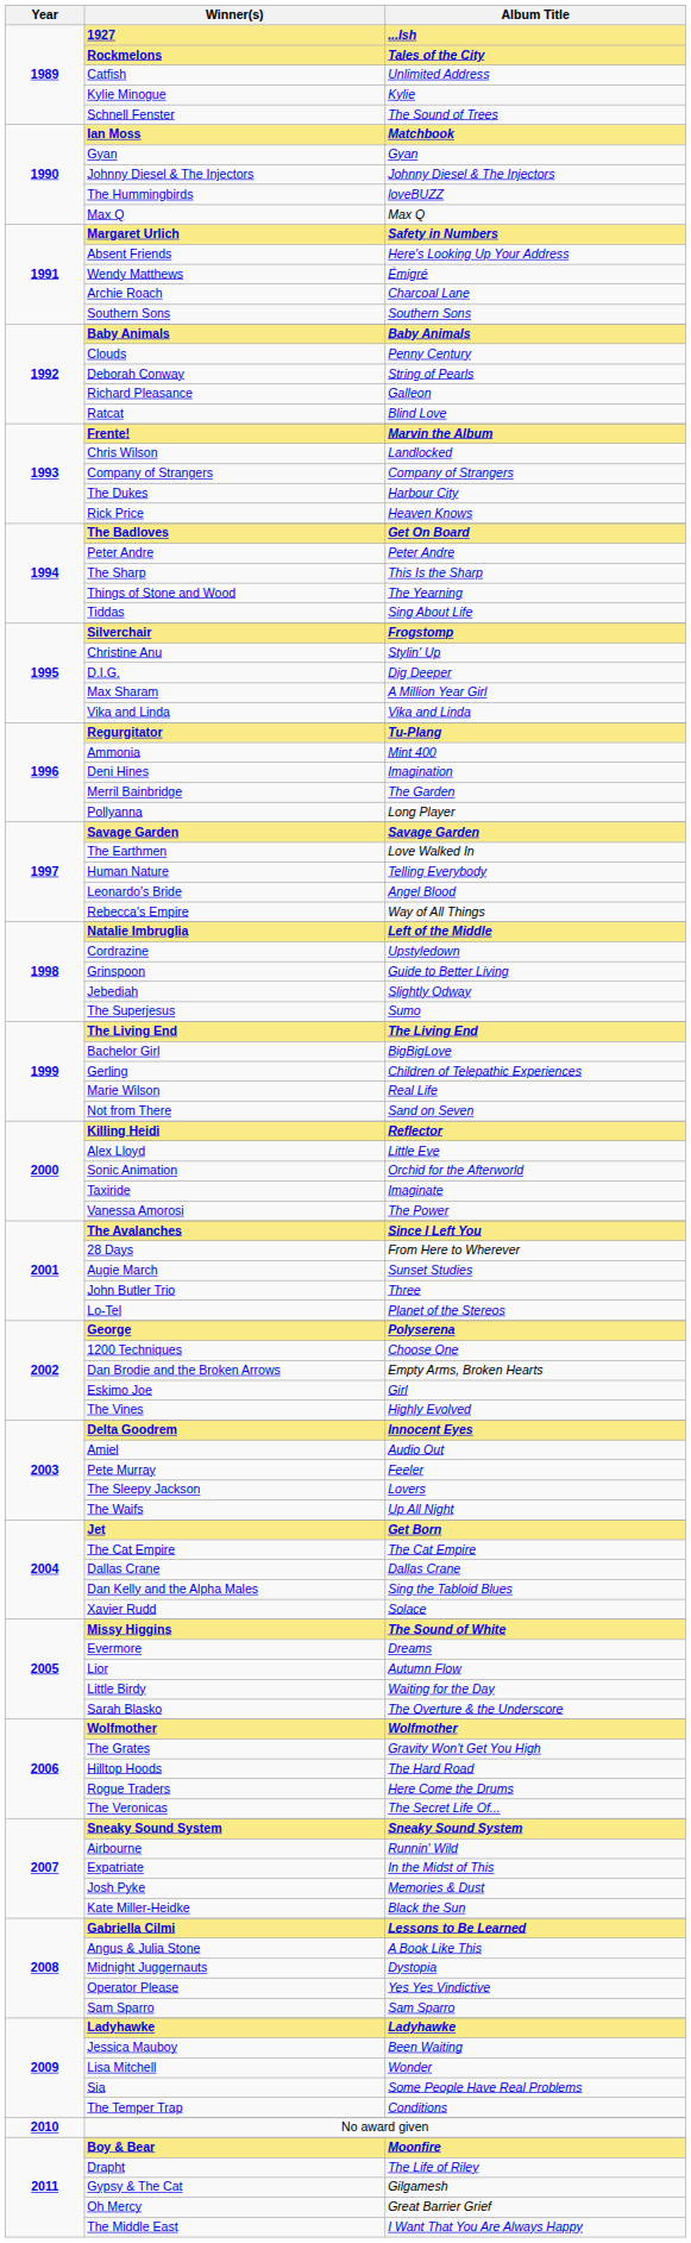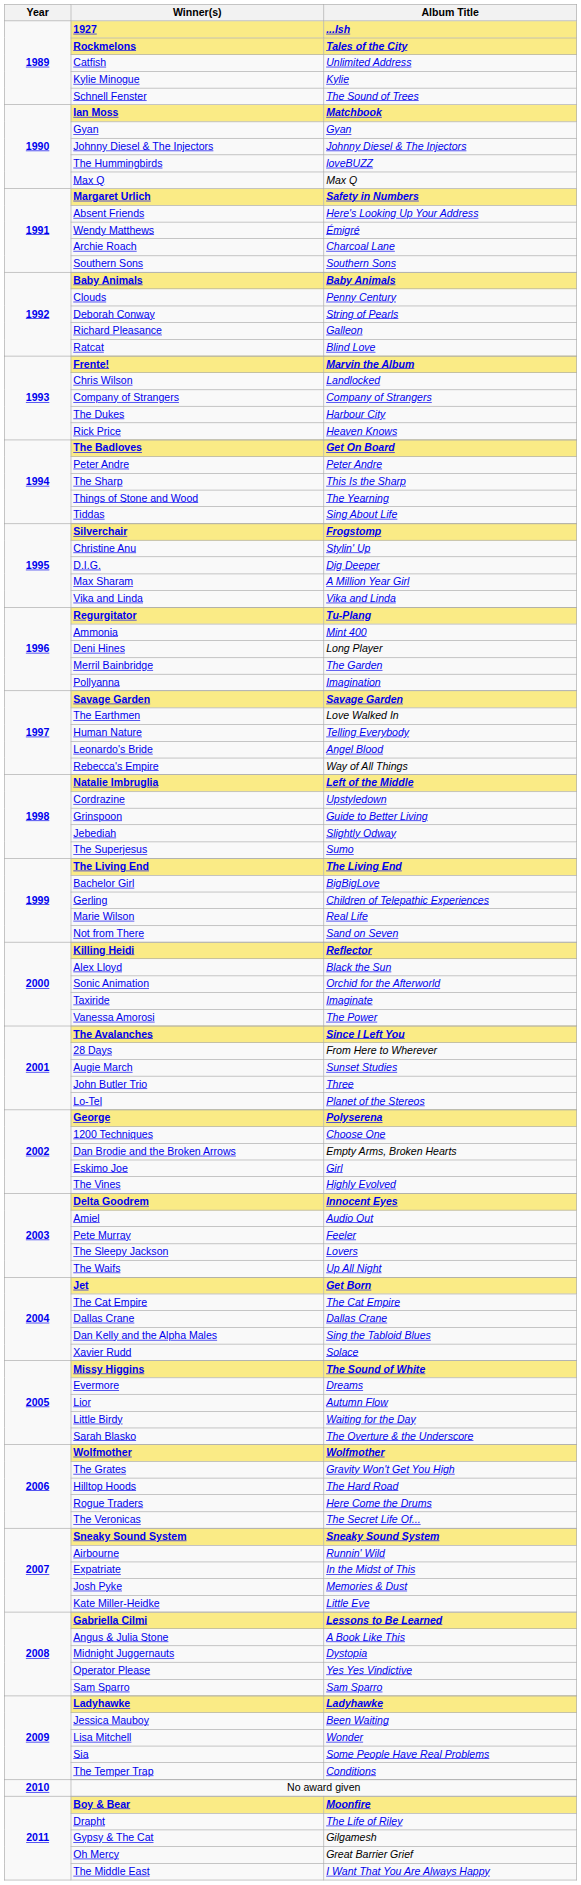Deni Hines | Album Title: Imagination -> Long Player
Pollyanna | Album Title: Long Player -> Imagination
Alex Lloyd | Album Title: Little Eve -> Black the Sun
Kate Miller-Heidke | Album Title: Black the Sun -> Little Eve
